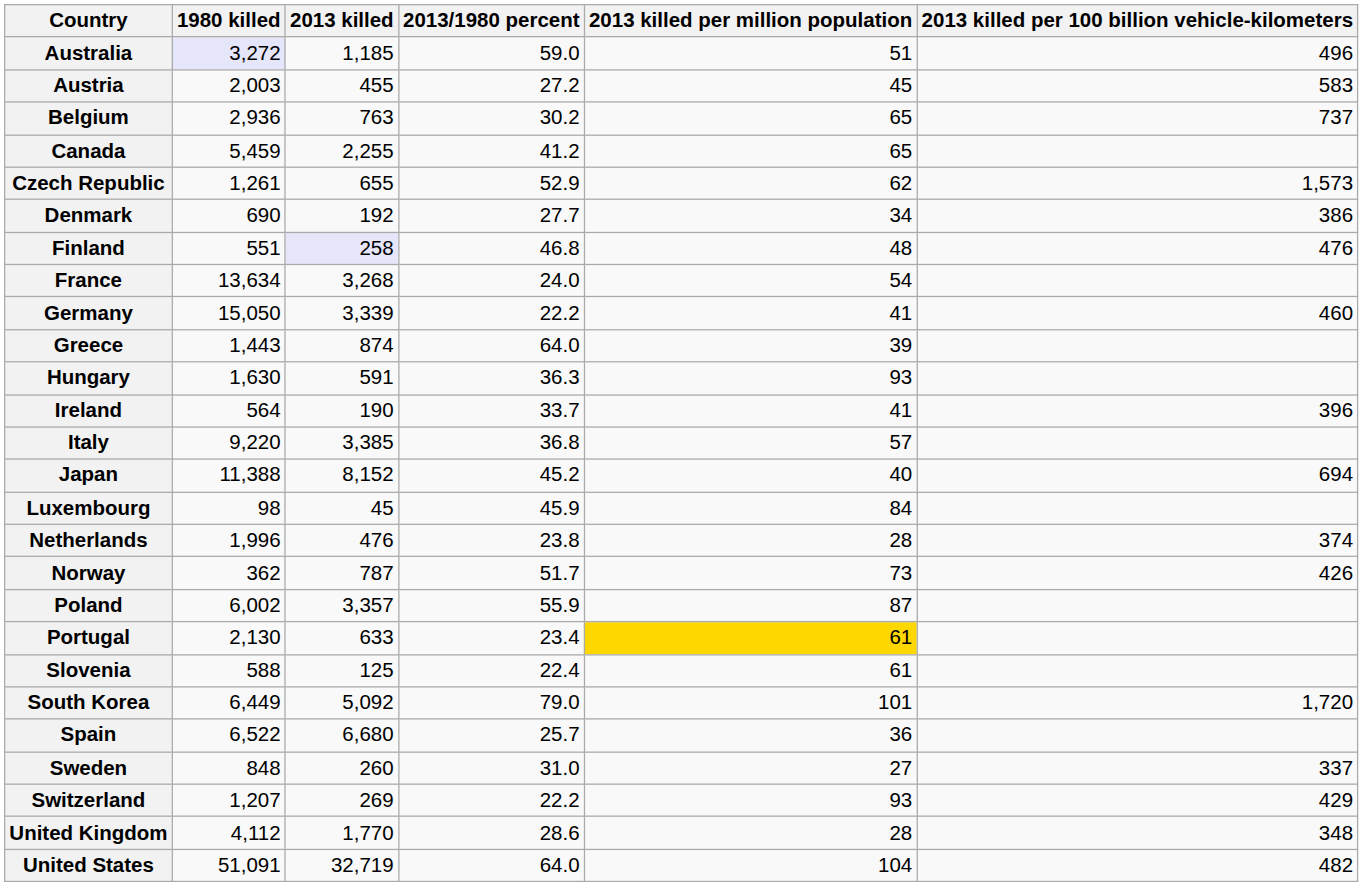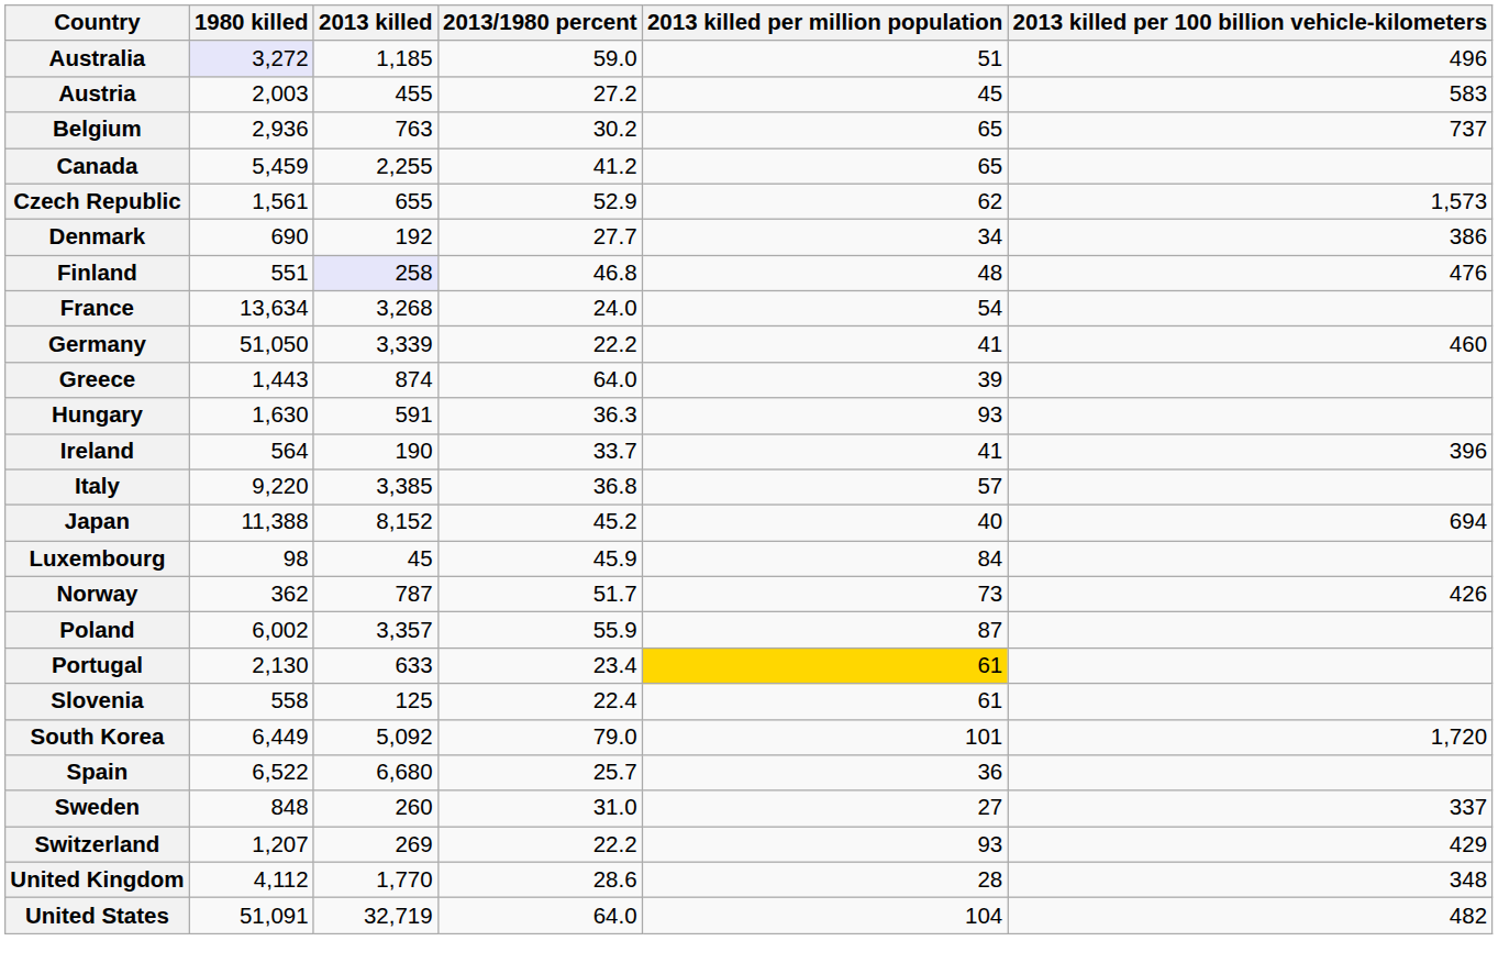Czech Republic | 1980 killed: 1,261 -> 1,561
Germany | 1980 killed: 15,050 -> 51,050
- row: Netherlands | 1,996 | 476 | 23.8 | 28 | 374
Slovenia | 1980 killed: 588 -> 558
